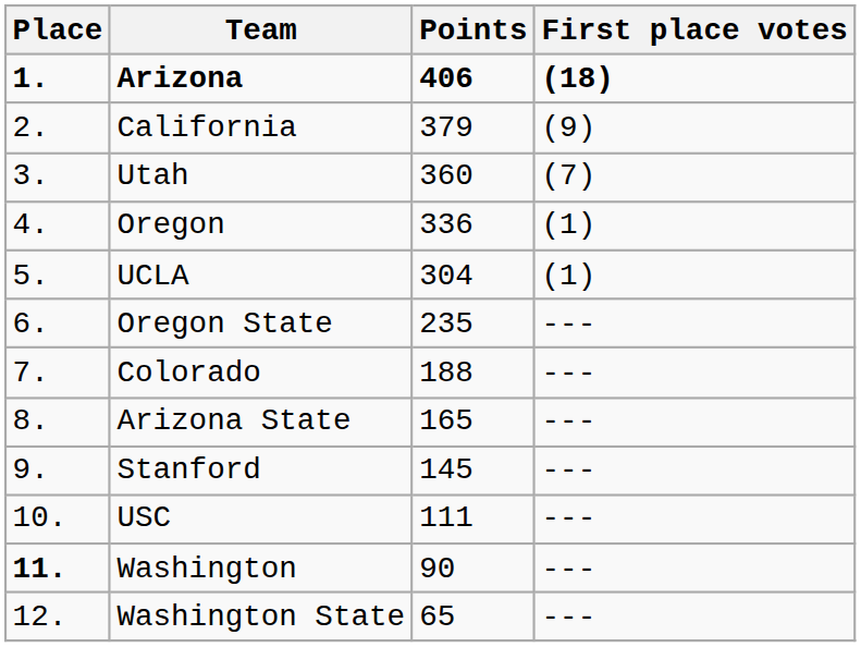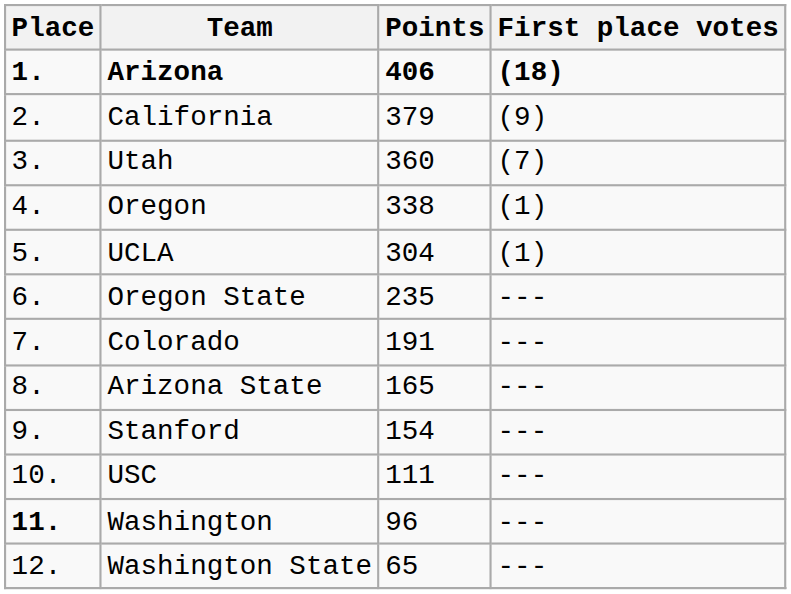Oregon | Points: 336 -> 338
Colorado | Points: 188 -> 191
Stanford | Points: 145 -> 154
Washington | Points: 90 -> 96
